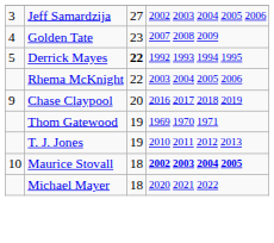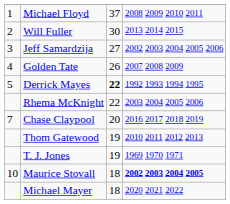+ row: 1 | Michael Floyd | 37 | 2008 2009 2010 2011
+ row: 2 | Will Fuller | 30 | 2013 2014 2015
Golden Tate | column 3: 23 -> 26
Chase Claypool | column 1: 9 -> 7
Thom Gatewood | column 4: 1969 1970 1971 -> 2010 2011 2012 2013
T. J. Jones | column 4: 2010 2011 2012 2013 -> 1969 1970 1971
